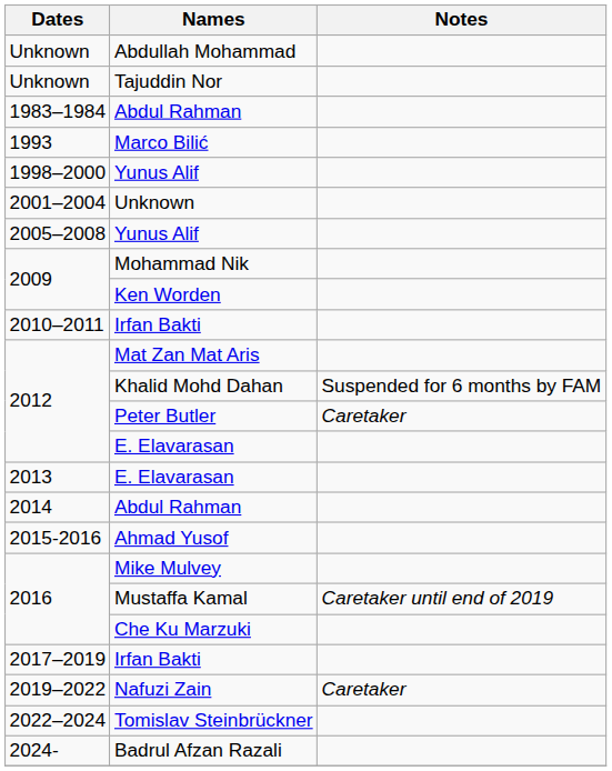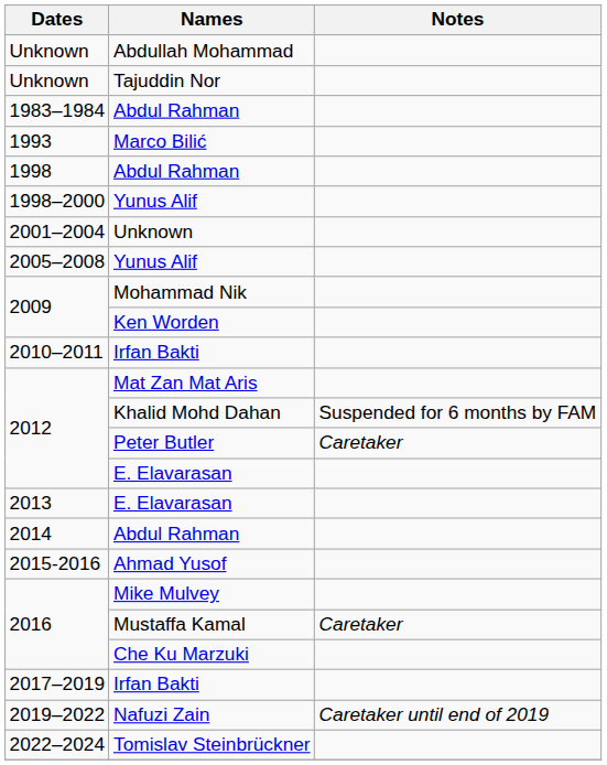+ row: 1998 | Abdul Rahman
Mustaffa Kamal | Notes: Caretaker until end of 2019 -> Caretaker
Nafuzi Zain | Notes: Caretaker -> Caretaker until end of 2019
- row: 2024- | Badrul Afzan Razali
